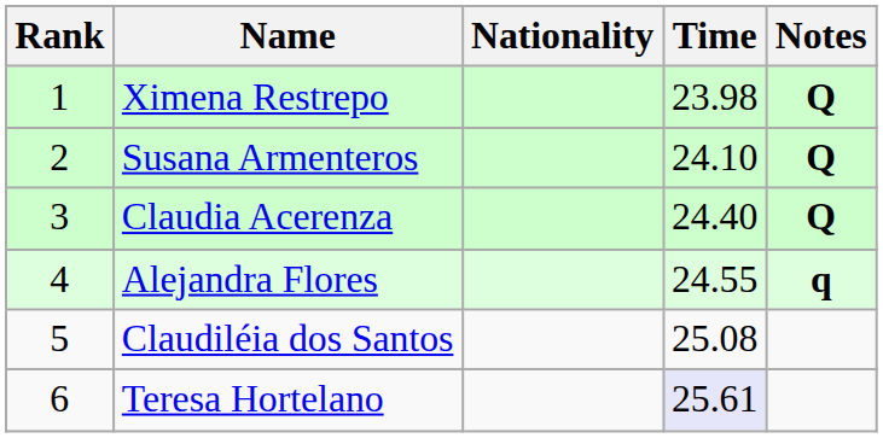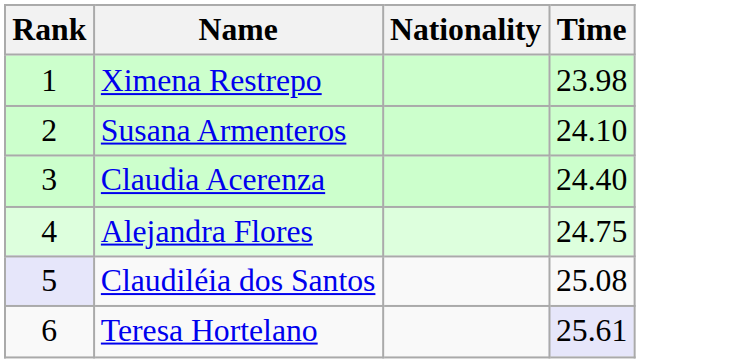- column: Notes | Q | Q | Q | q
Alejandra Flores | Time: 24.55 -> 24.75
Claudiléia dos Santos | Rank: no background -> lavender background
